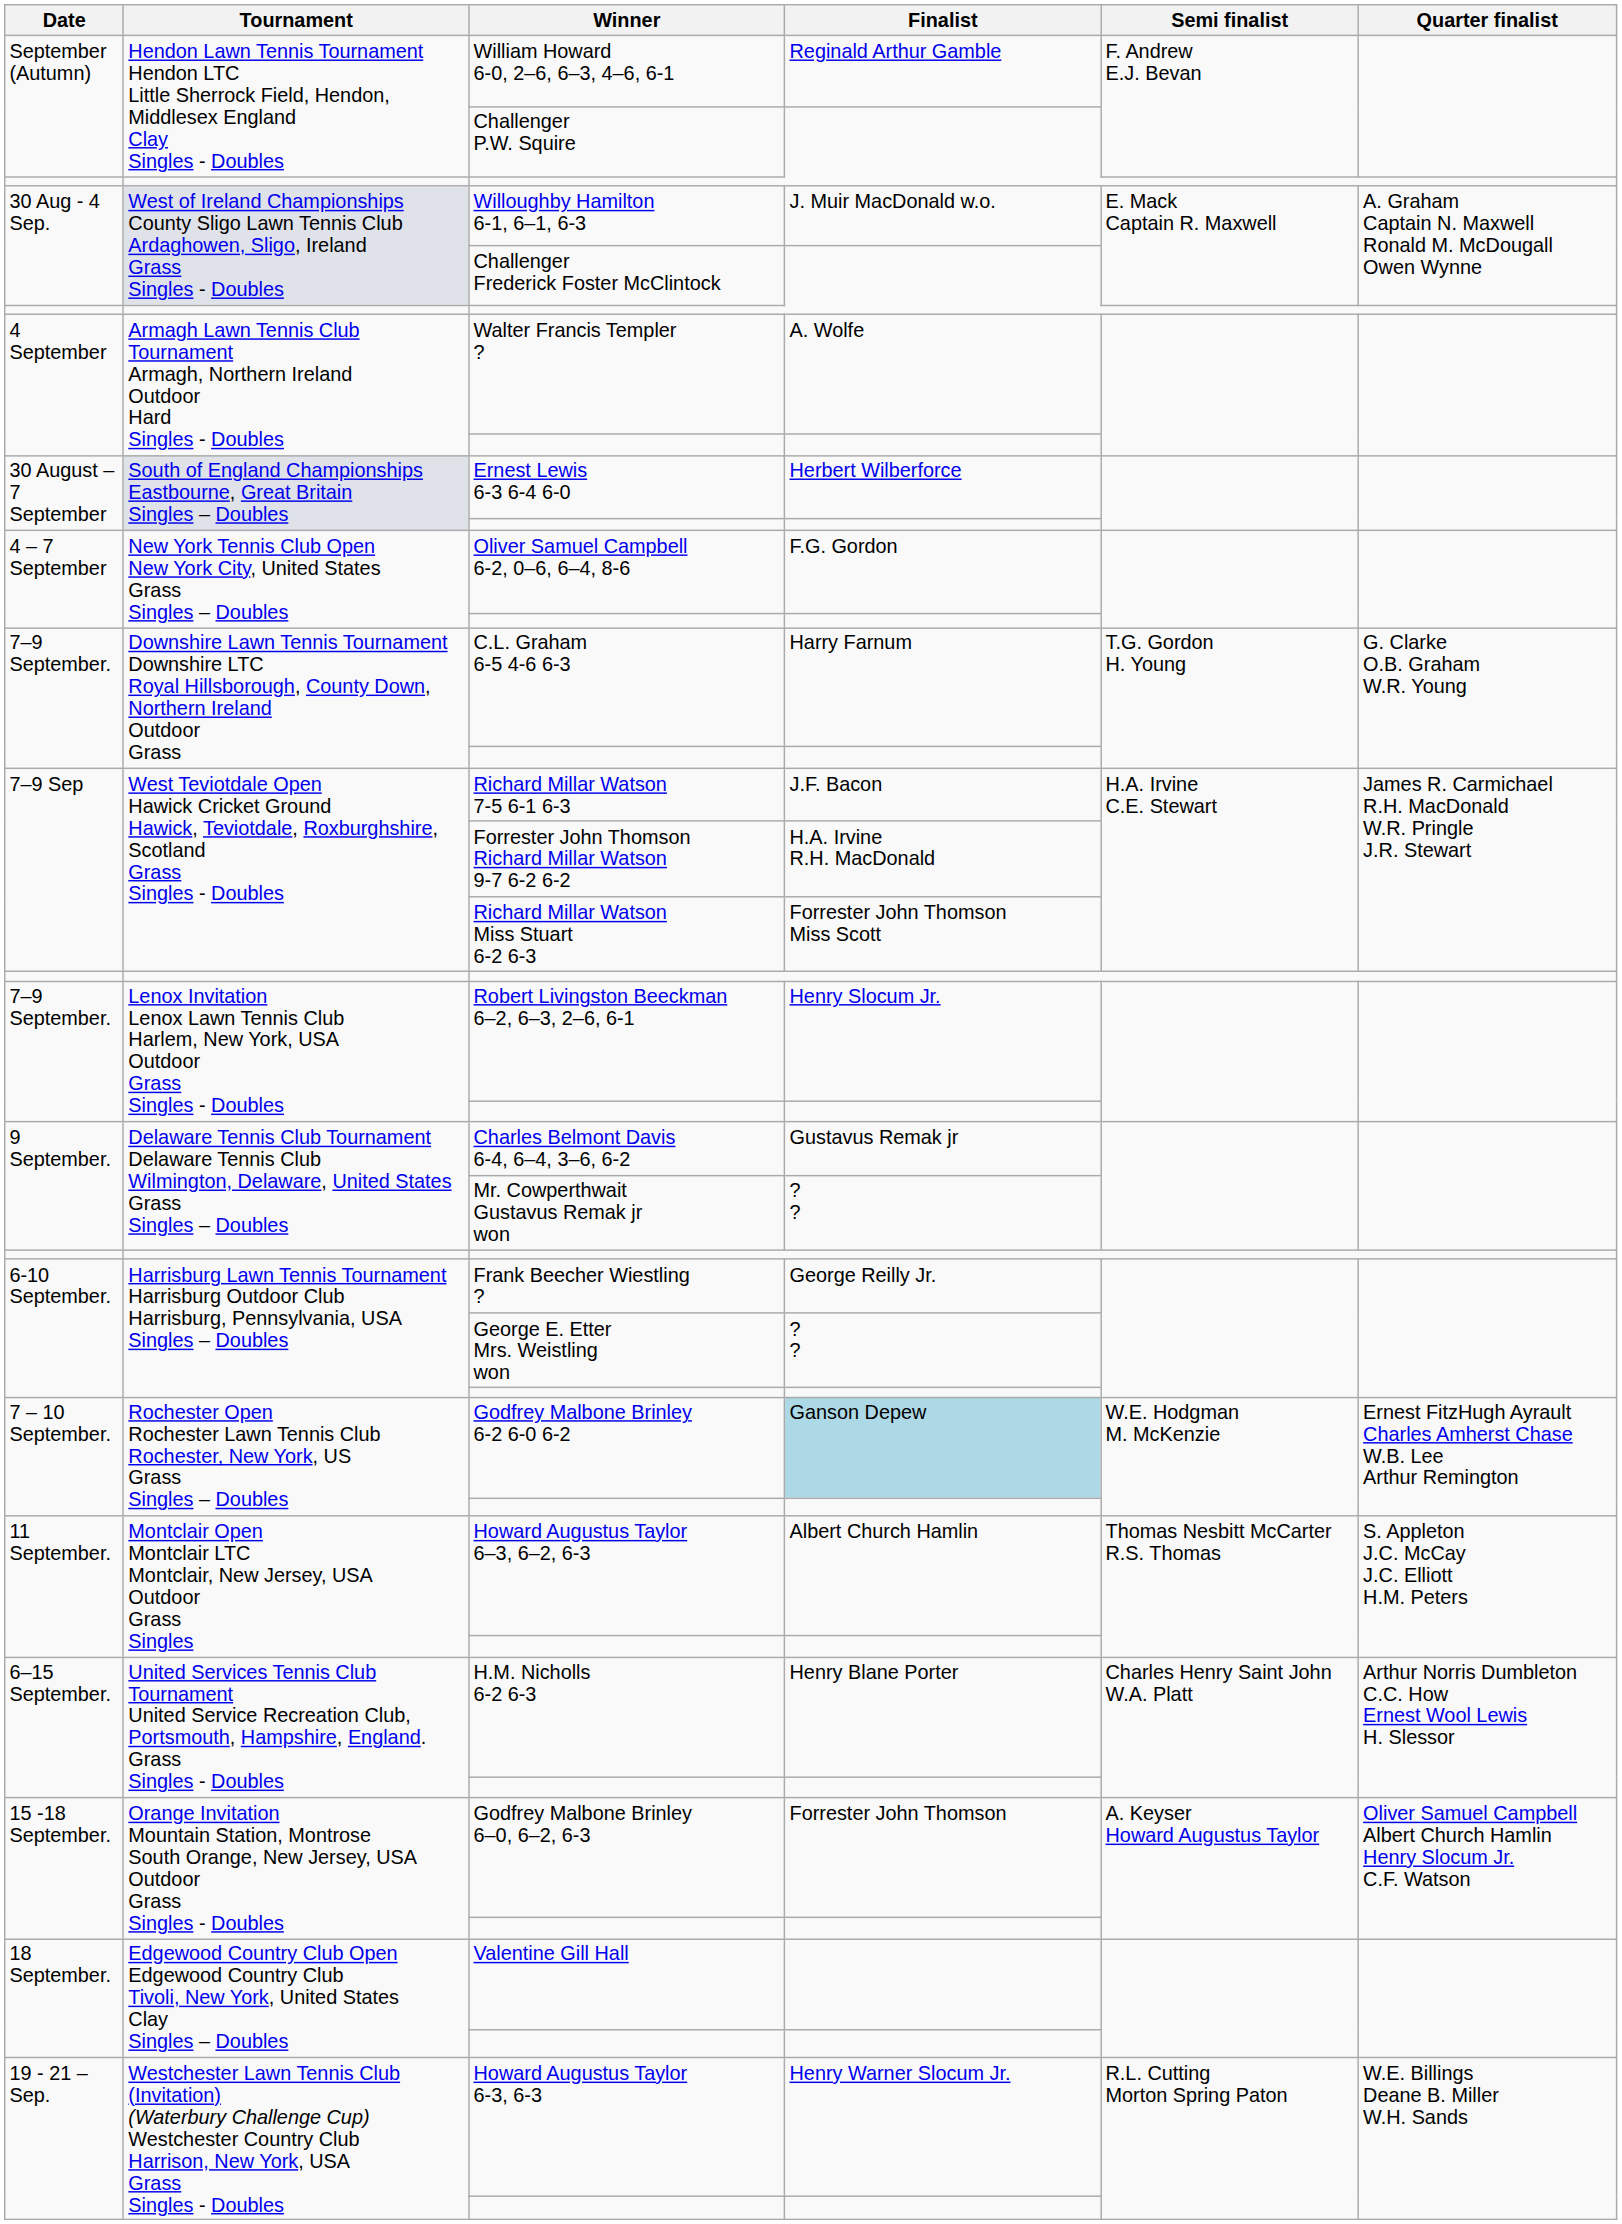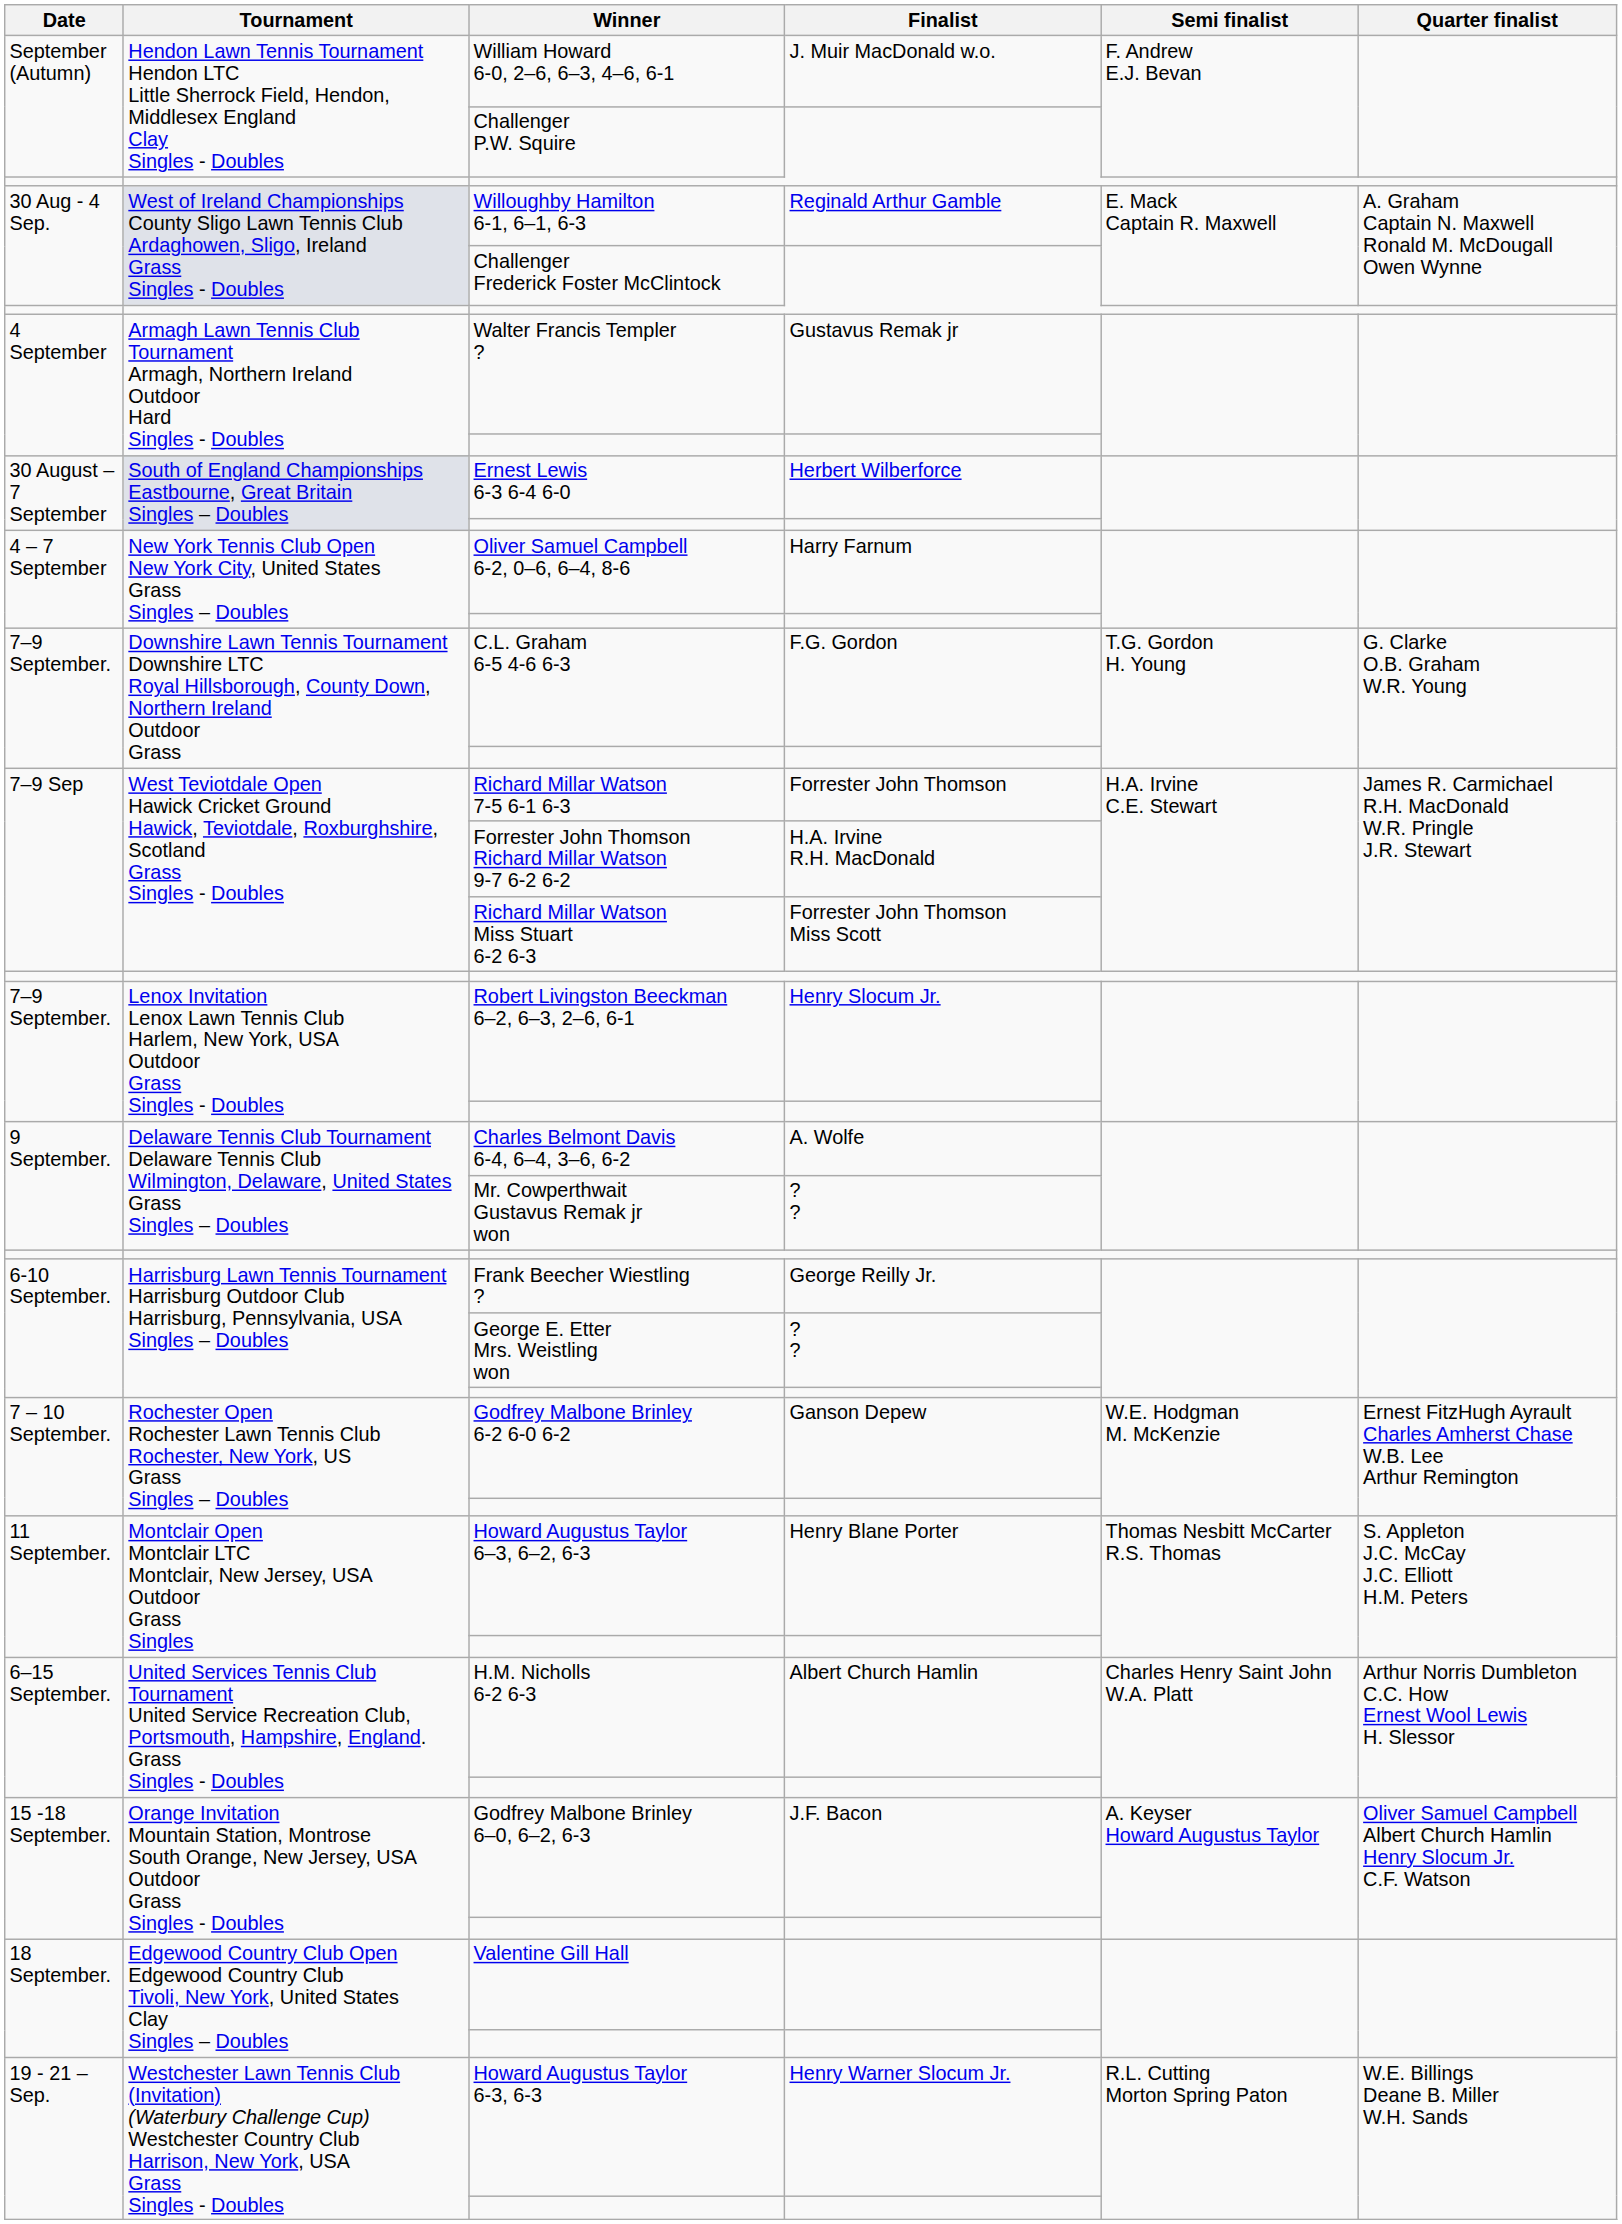William Howard 6-0, 2–6, 6–3, 4–6, 6-1 | Finalist: Reginald Arthur Gamble -> J. Muir MacDonald w.o.
Willoughby Hamilton 6-1, 6–1, 6-3 | Finalist: J. Muir MacDonald w.o. -> Reginald Arthur Gamble
Walter Francis Templer ? | Finalist: A. Wolfe -> Gustavus Remak jr
Oliver Samuel Campbell 6-2, 0–6, 6–4, 8-6 | Finalist: F.G. Gordon -> Harry Farnum
C.L. Graham 6-5 4-6 6-3 | Finalist: Harry Farnum -> F.G. Gordon
Richard Millar Watson 7-5 6-1 6-3 | Finalist: J.F. Bacon -> Forrester John Thomson
Charles Belmont Davis 6-4, 6–4, 3–6, 6-2 | Finalist: Gustavus Remak jr -> A. Wolfe
Godfrey Malbone Brinley 6-2 6-0 6-2 | Finalist: lightblue background -> no background
Howard Augustus Taylor 6–3, 6–2, 6-3 | Finalist: Albert Church Hamlin -> Henry Blane Porter
H.M. Nicholls 6-2 6-3 | Finalist: Henry Blane Porter -> Albert Church Hamlin
Godfrey Malbone Brinley 6–0, 6–2, 6-3 | Finalist: Forrester John Thomson -> J.F. Bacon
